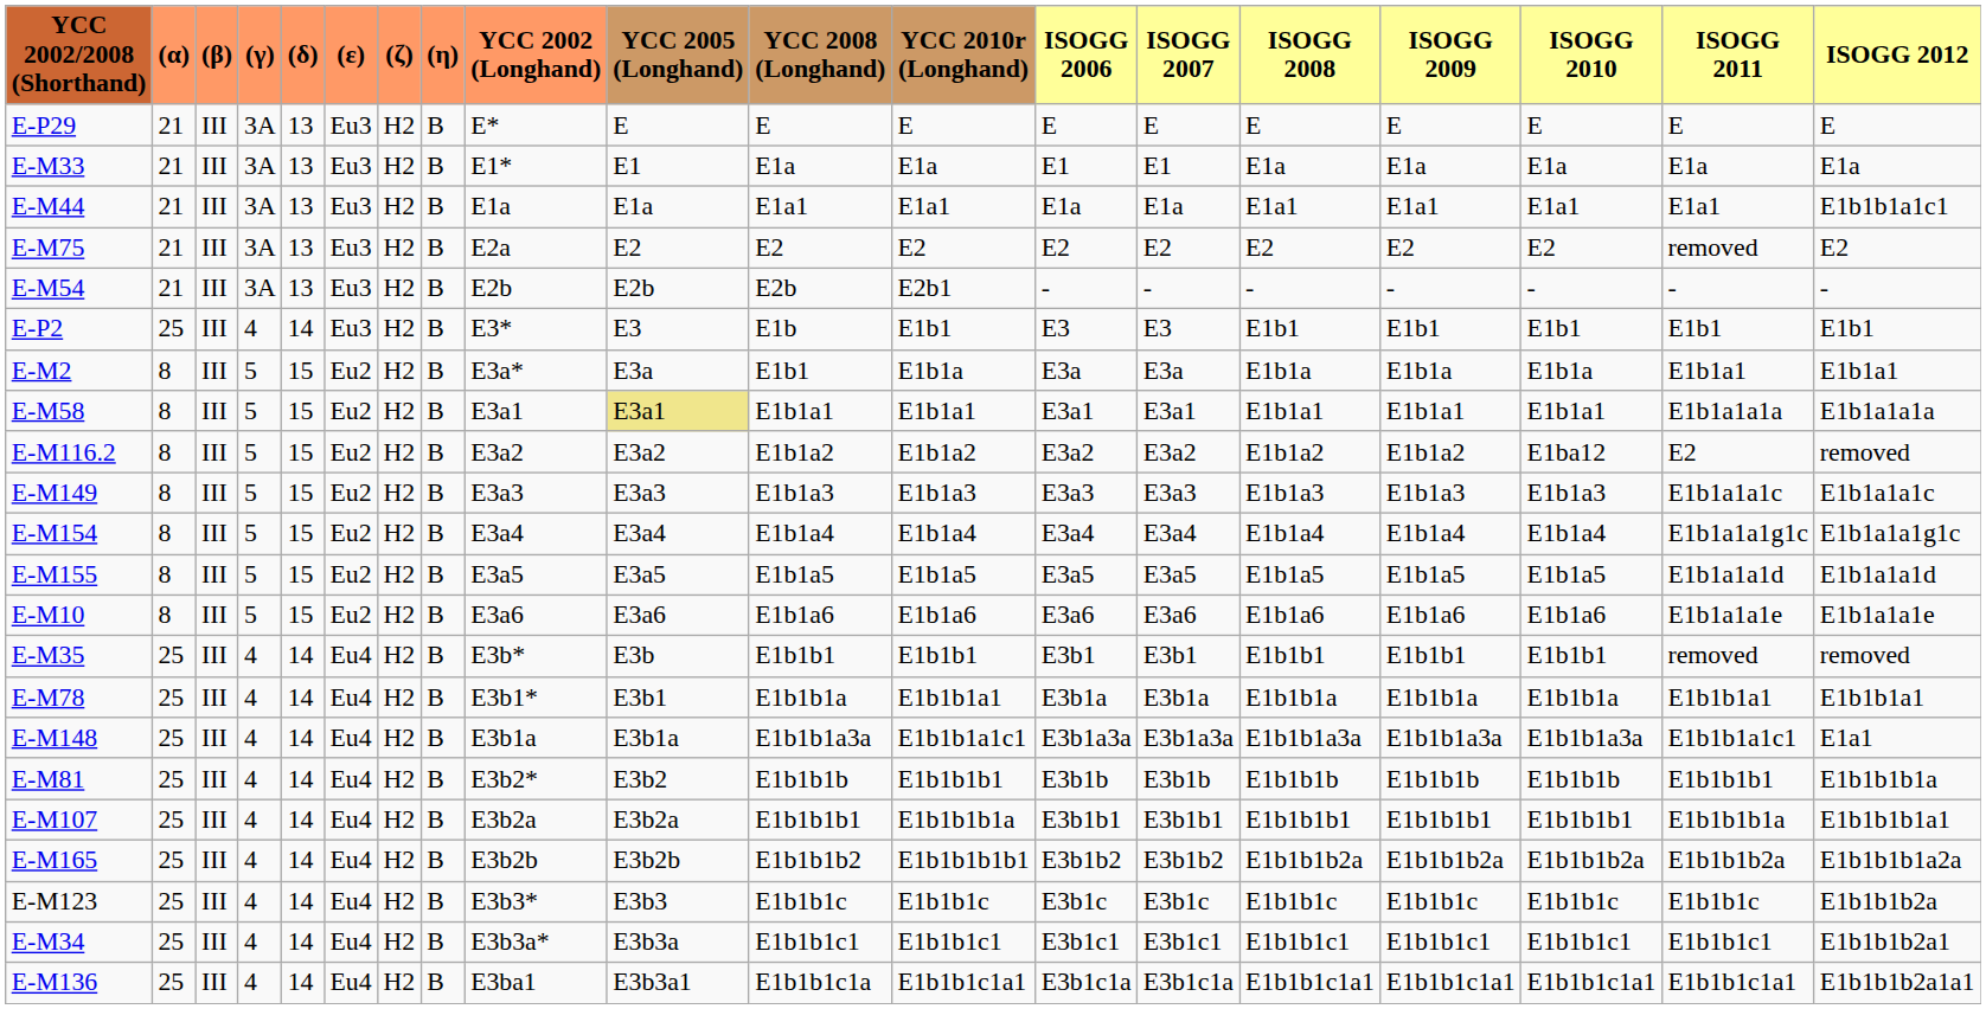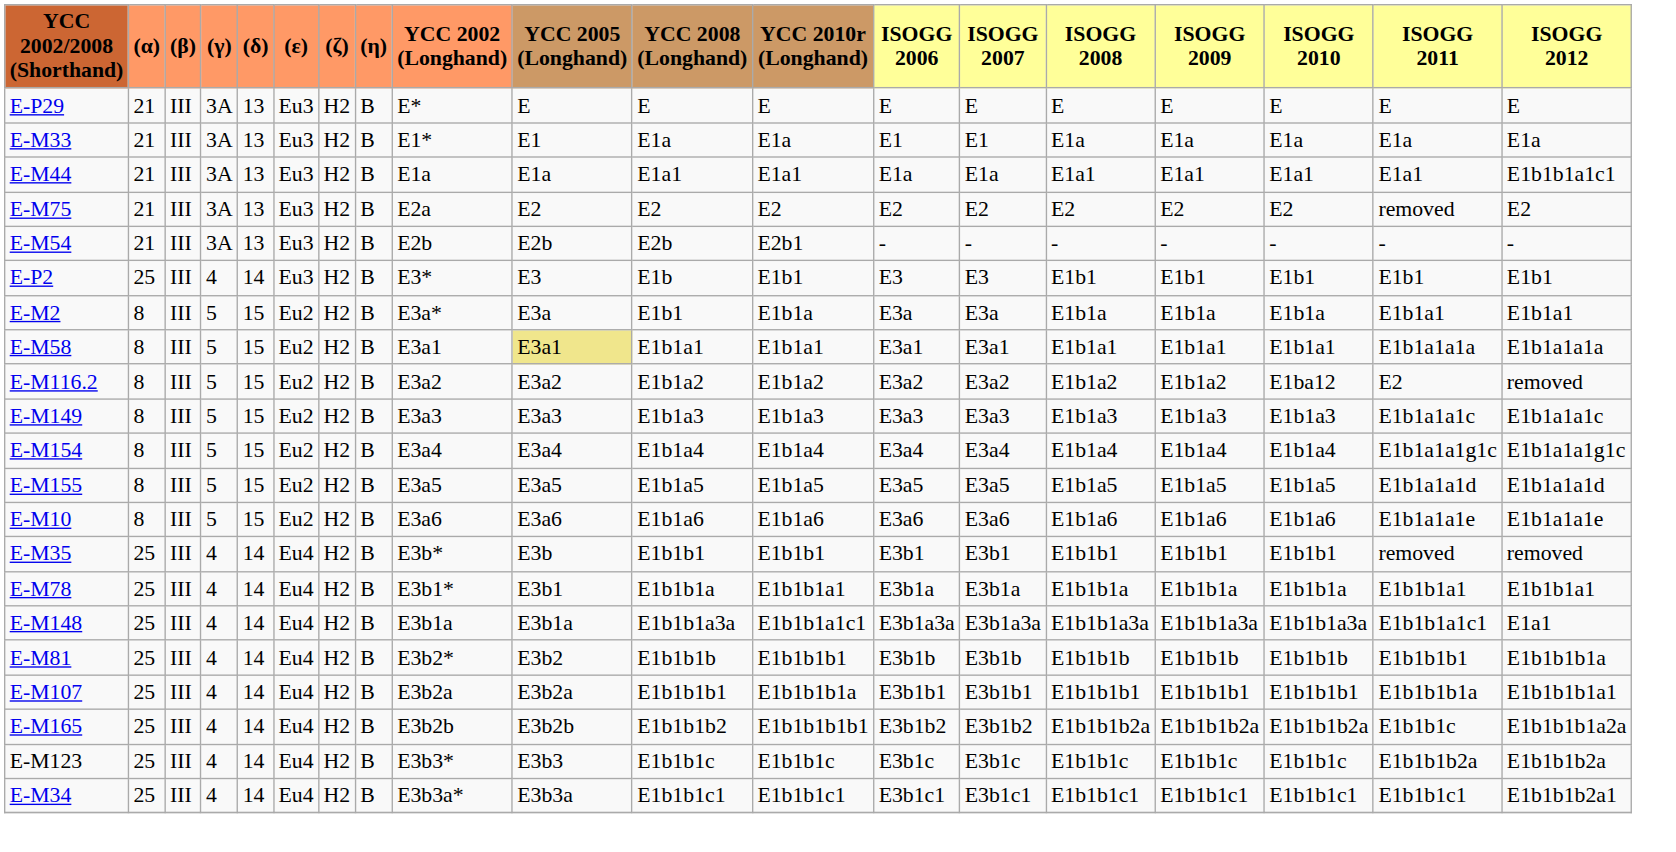E-M165 | ISOGG 2011: E1b1b1b2a -> E1b1b1c
E-M123 | ISOGG 2011: E1b1b1c -> E1b1b1b2a
- row: E-M136 | 25 | III | 4 | 14 | Eu4 | H2 | B | E3ba1 | E3b3a1 | E1b1b1c1a | E1b1b1c1a1 | E3b1c1a | E3b1c1a | E1b1b1c1a1 | E1b1b1c1a1 | E1b1b1c1a1 | E1b1b1c1a1 | E1b1b1b2a1a1
